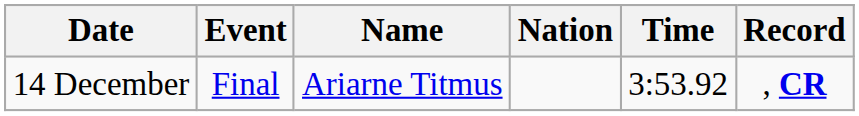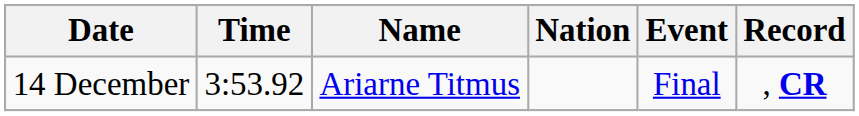columns swapped: Event <-> Time
